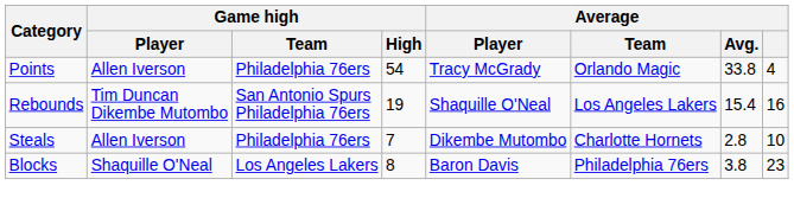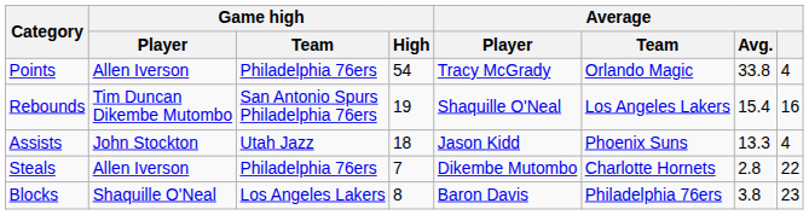+ row: Assists | John Stockton | Utah Jazz | 18 | Jason Kidd | Phoenix Suns | 13.3 | 4
Steals | Average: 10 -> 22
